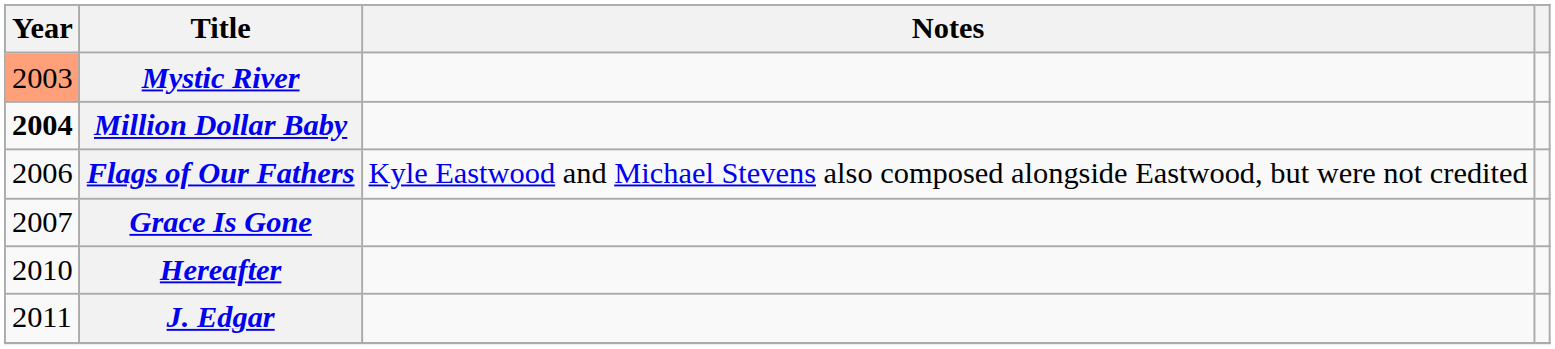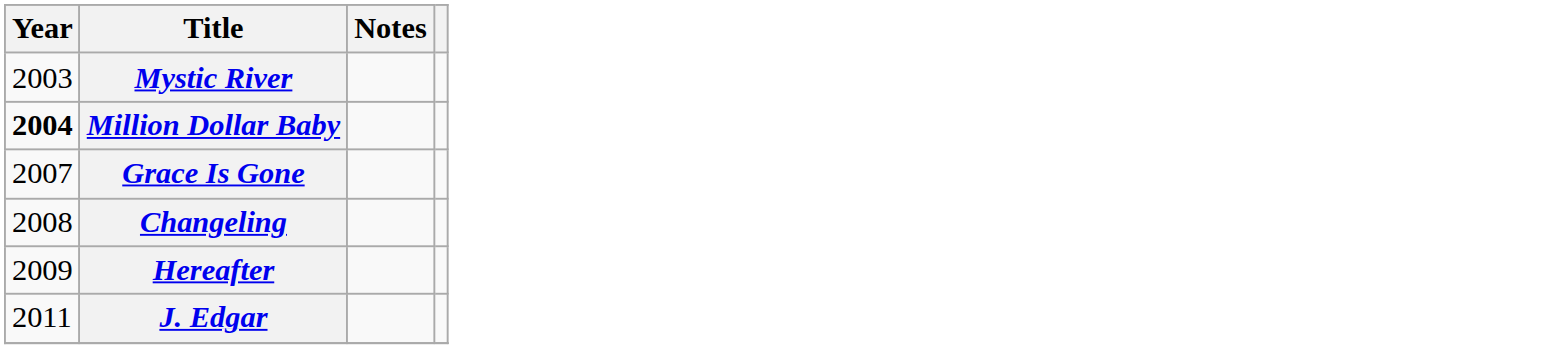Mystic River | Year: lightsalmon background -> no background
- row: 2006 | Flags of Our Fathers | Kyle Eastwood and Michael Stevens also composed alongside Eastwood, but were not credited
+ row: 2008 | Changeling
Hereafter | Year: 2010 -> 2009
